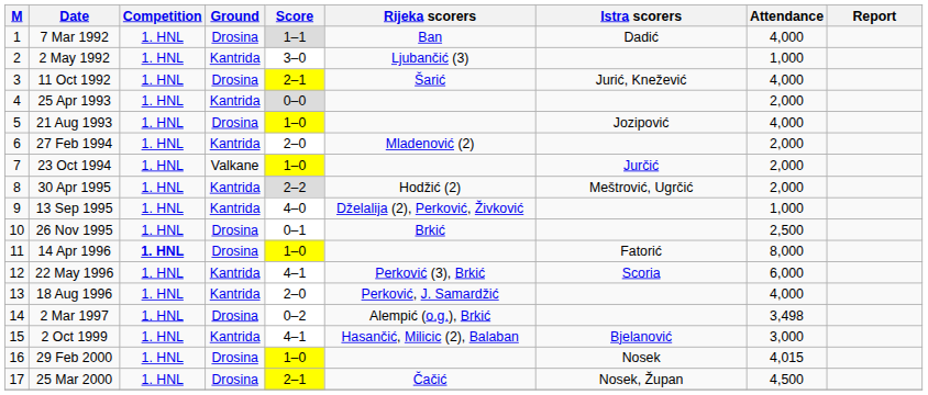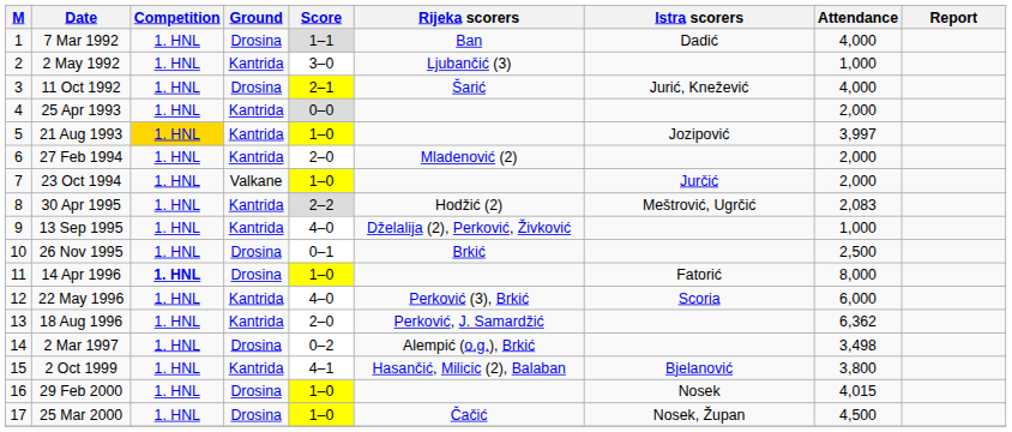21 Aug 1993 | Competition: no background -> gold background
21 Aug 1993 | Ground: Drosina -> Kantrida
21 Aug 1993 | Attendance: 4,000 -> 3,997
30 Apr 1995 | Attendance: 2,000 -> 2,083
22 May 1996 | Score: 4–1 -> 4–0
18 Aug 1996 | Attendance: 4,000 -> 6,362
2 Oct 1999 | Attendance: 3,000 -> 3,800
25 Mar 2000 | Score: 2–1 -> 1–0
